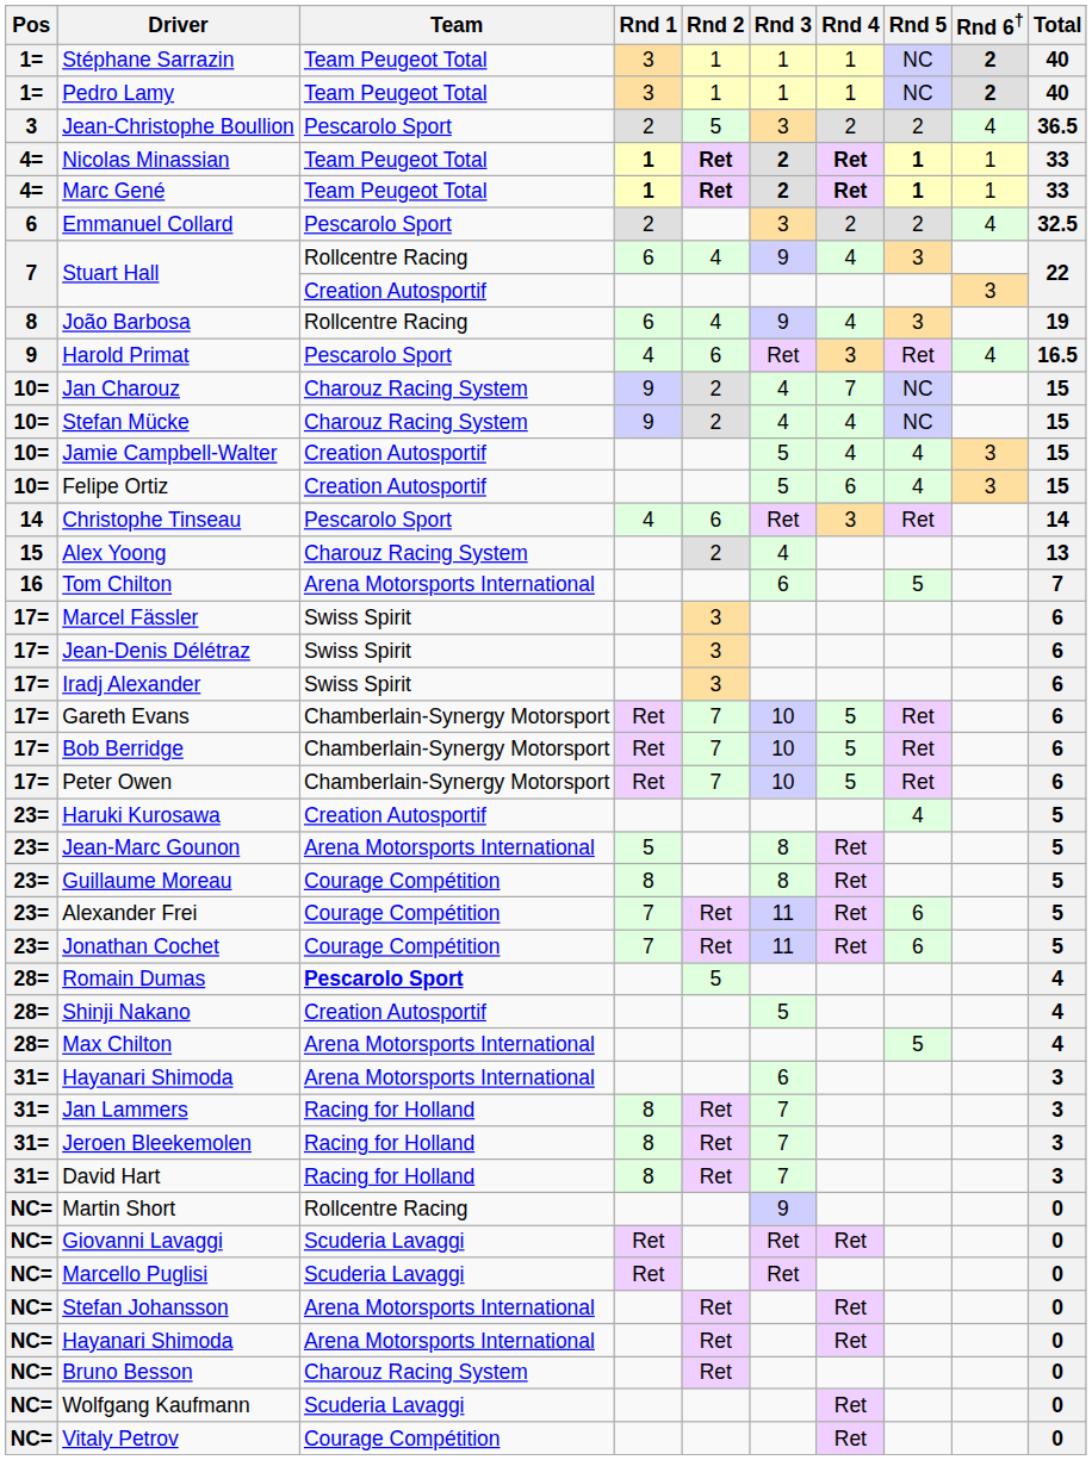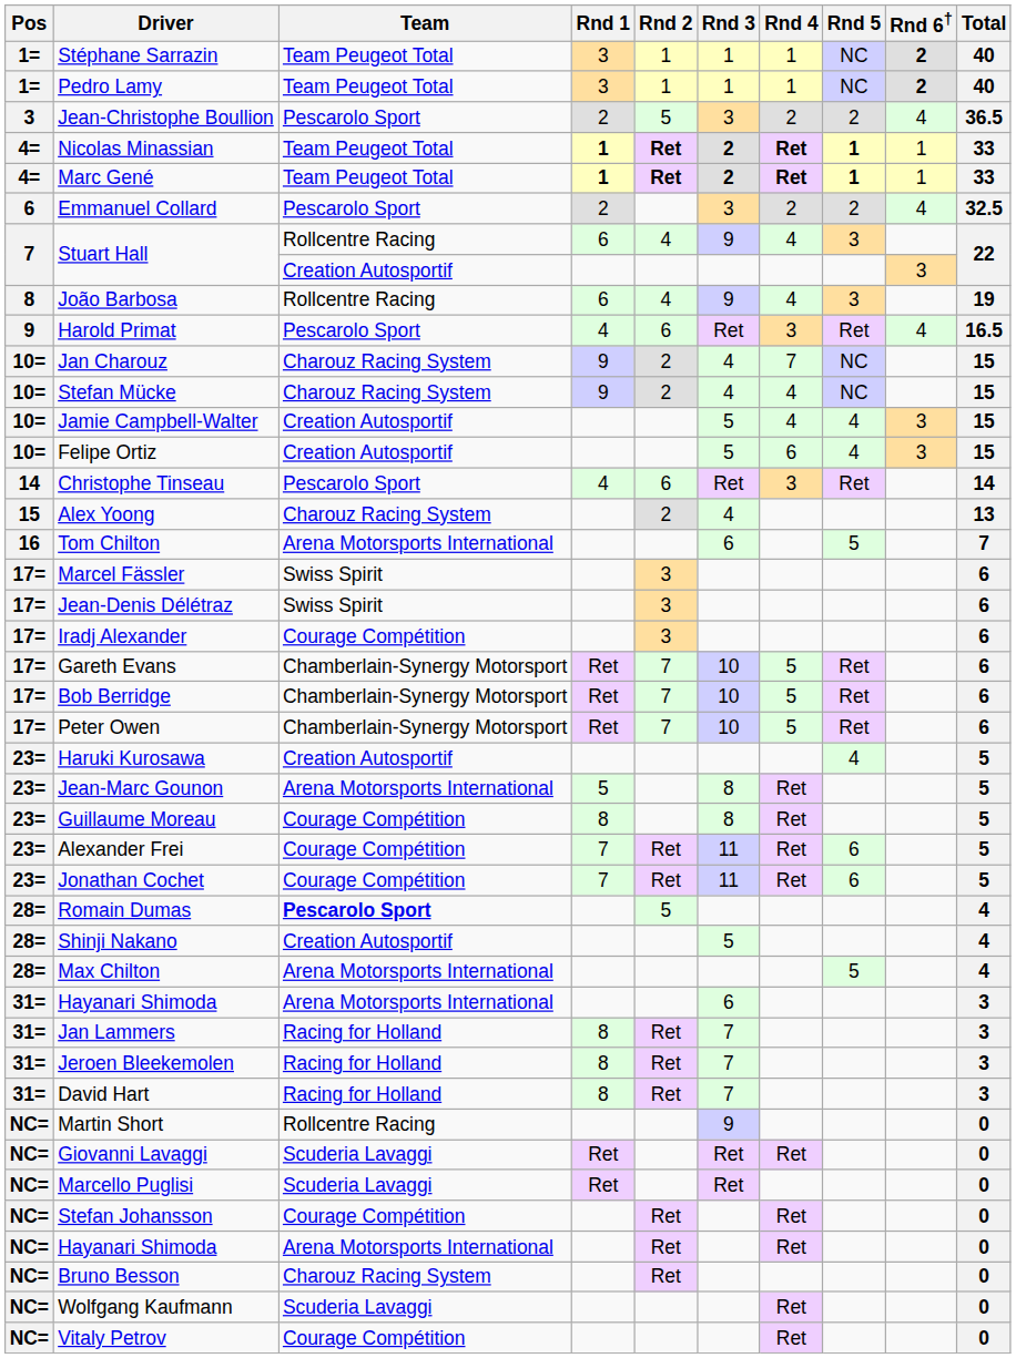Iradj Alexander | Team: Swiss Spirit -> Courage Compétition
Stefan Johansson | Team: Arena Motorsports International -> Courage Compétition
